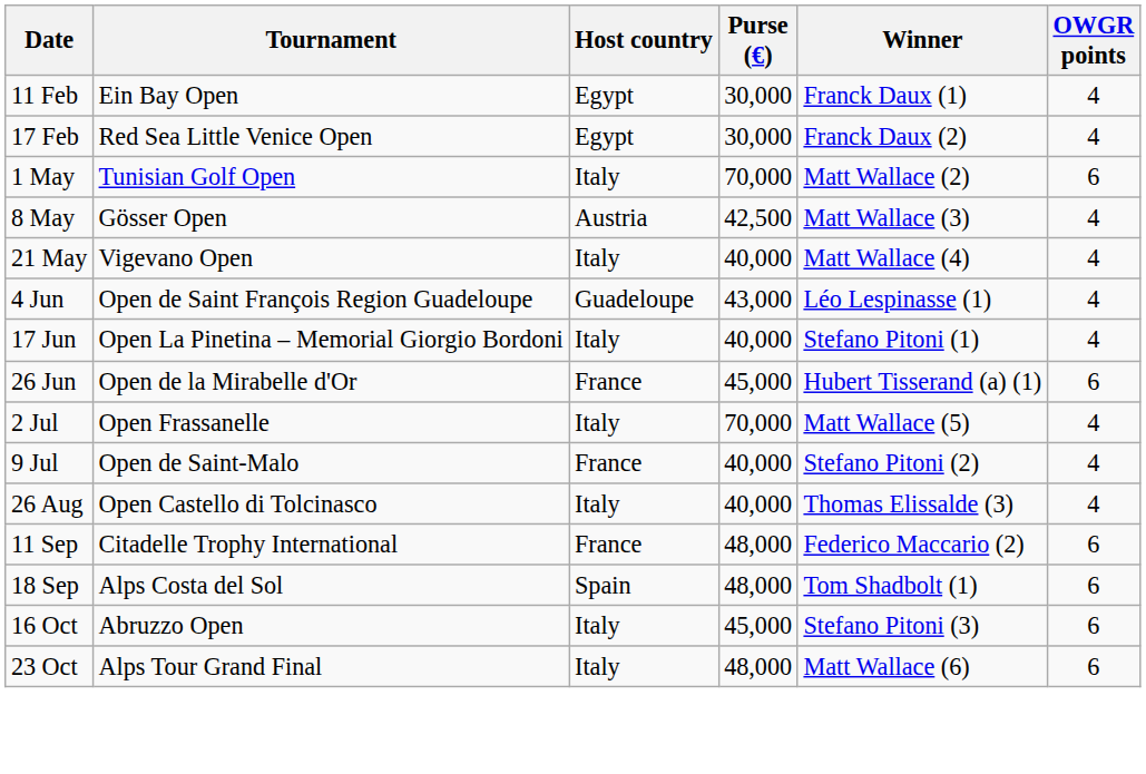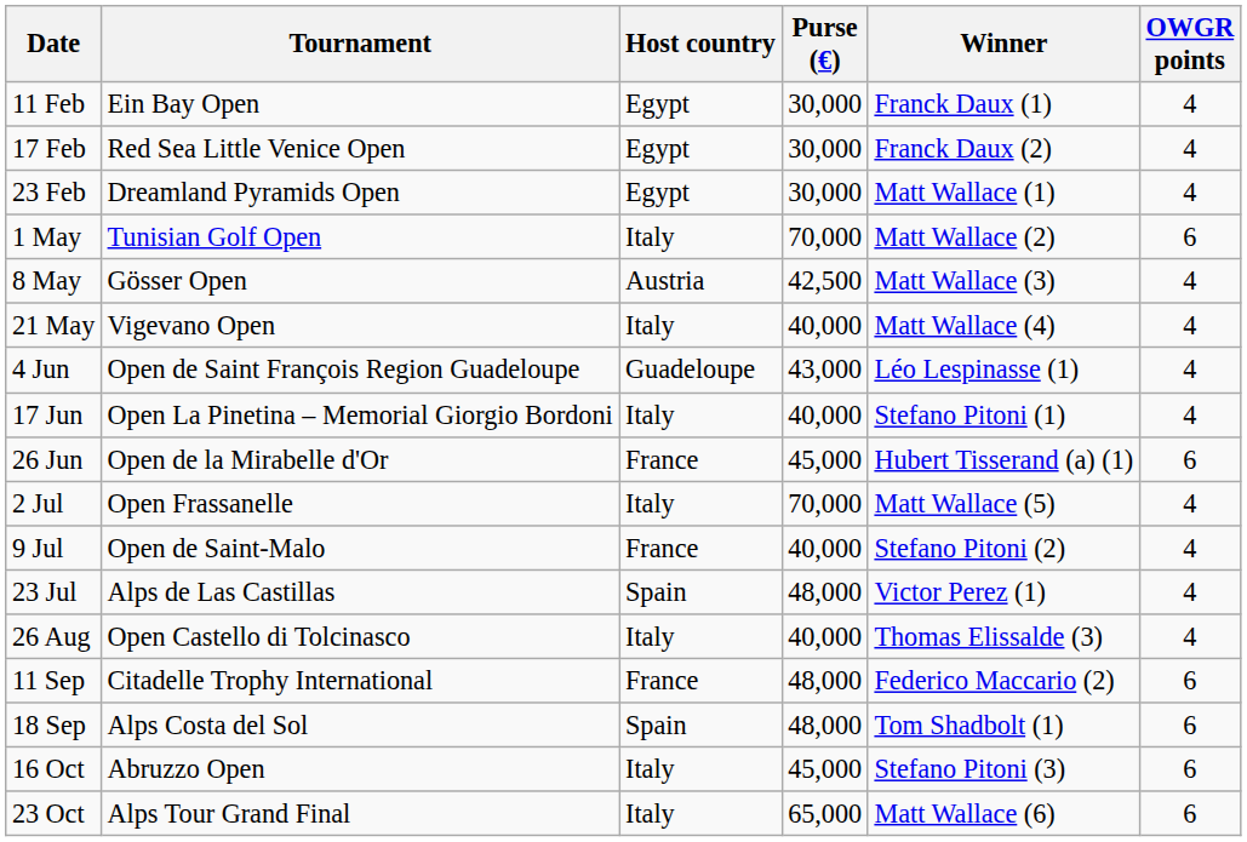+ row: 23 Feb | Dreamland Pyramids Open | Egypt | 30,000 | Matt Wallace (1) | 4
+ row: 23 Jul | Alps de Las Castillas | Spain | 48,000 | Victor Perez (1) | 4
23 Oct | Purse (€): 48,000 -> 65,000
